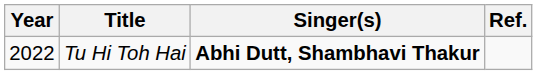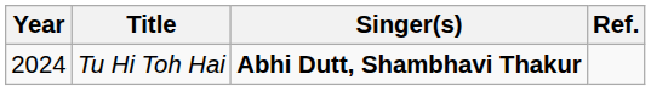Tu Hi Toh Hai | Year: 2022 -> 2024
